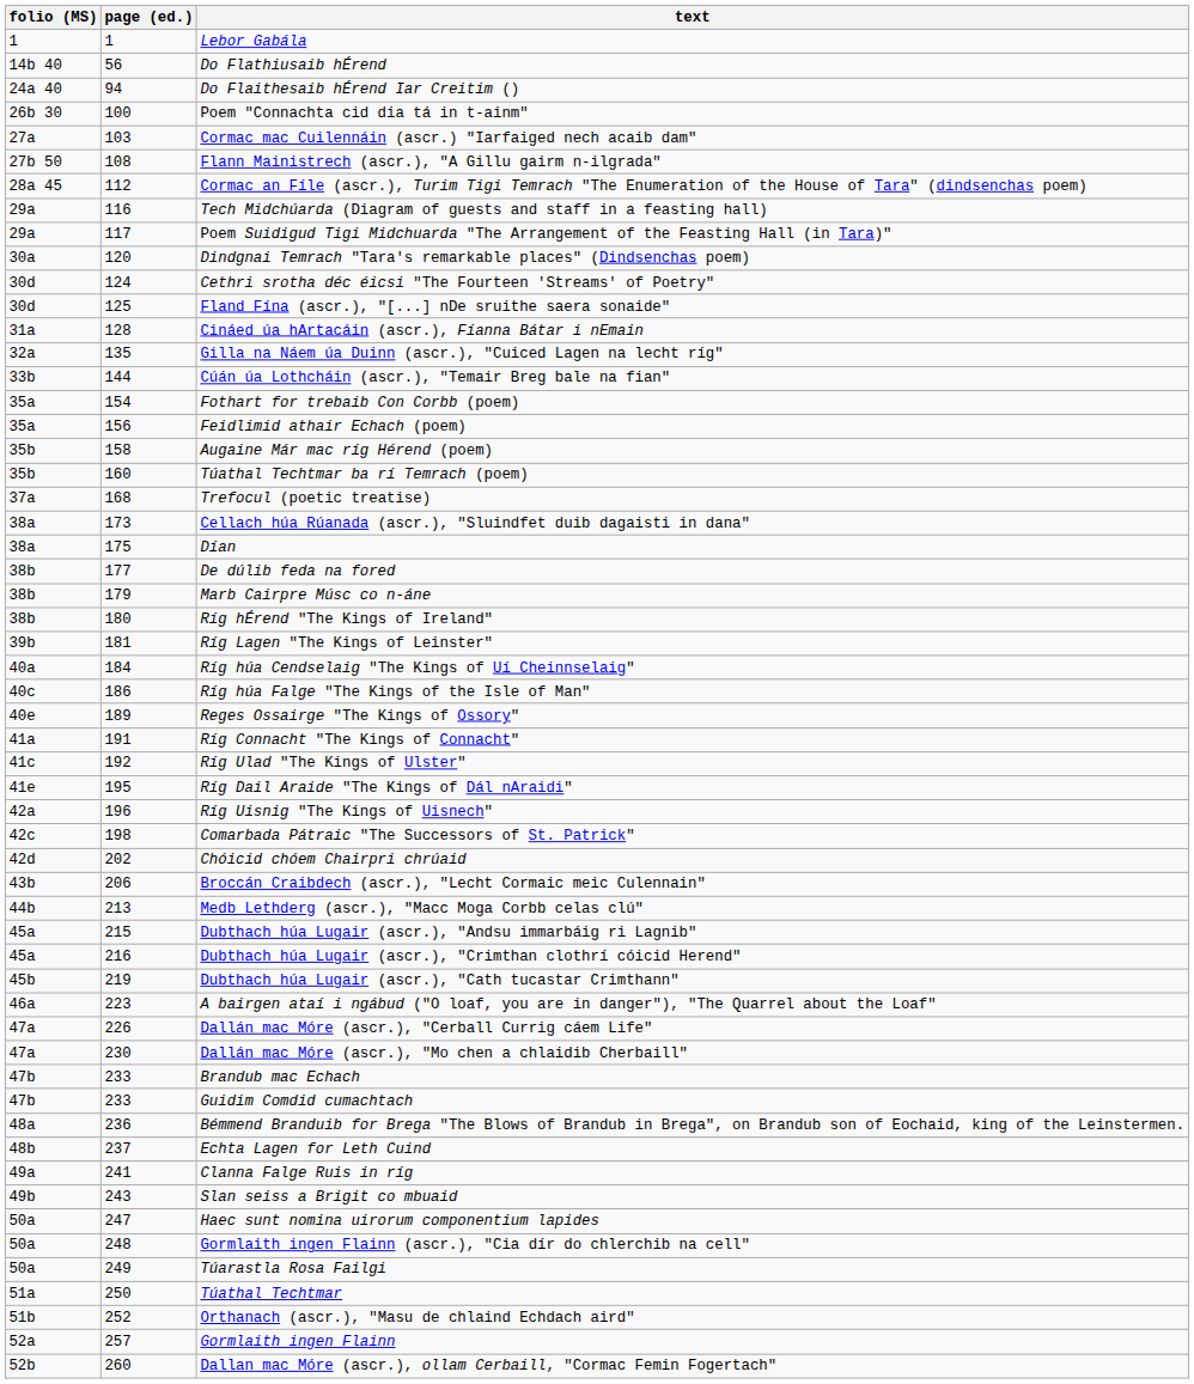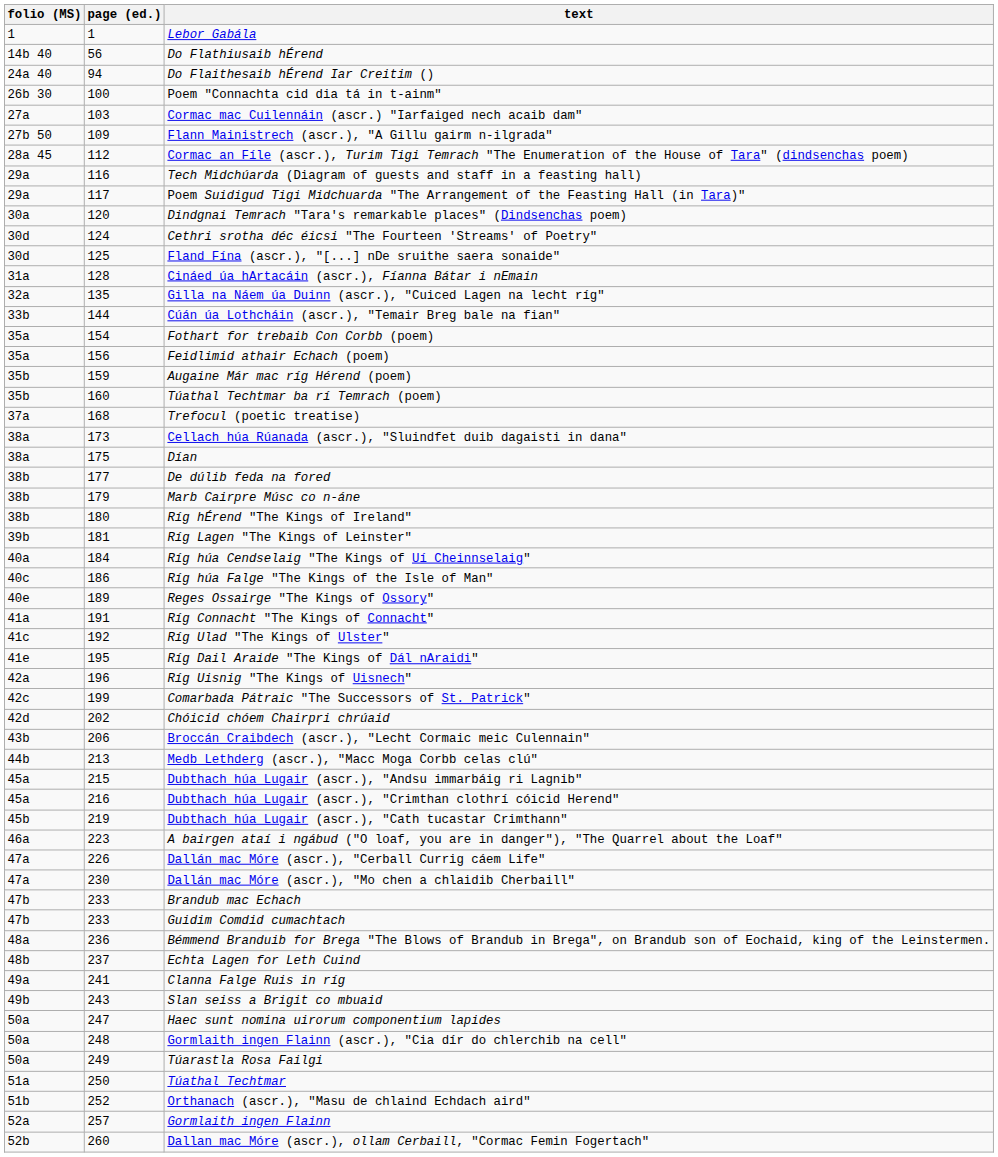Flann Mainistrech (ascr.), "A Gillu gairm n-ilgrada" | page (ed.): 108 -> 109
Augaine Már mac ríg Hérend (poem) | page (ed.): 158 -> 159
Comarbada Pátraic "The Successors of St. Patrick" | page (ed.): 198 -> 199
